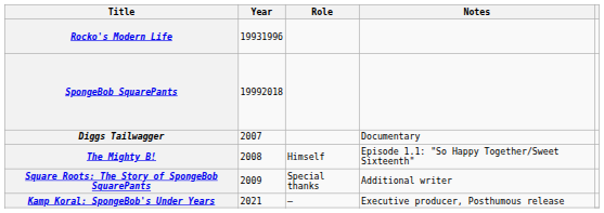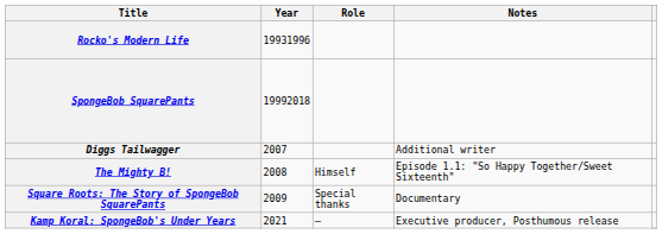Diggs Tailwagger | Notes: Documentary -> Additional writer
Square Roots: The Story of SpongeBob SquarePants | Notes: Additional writer -> Documentary
